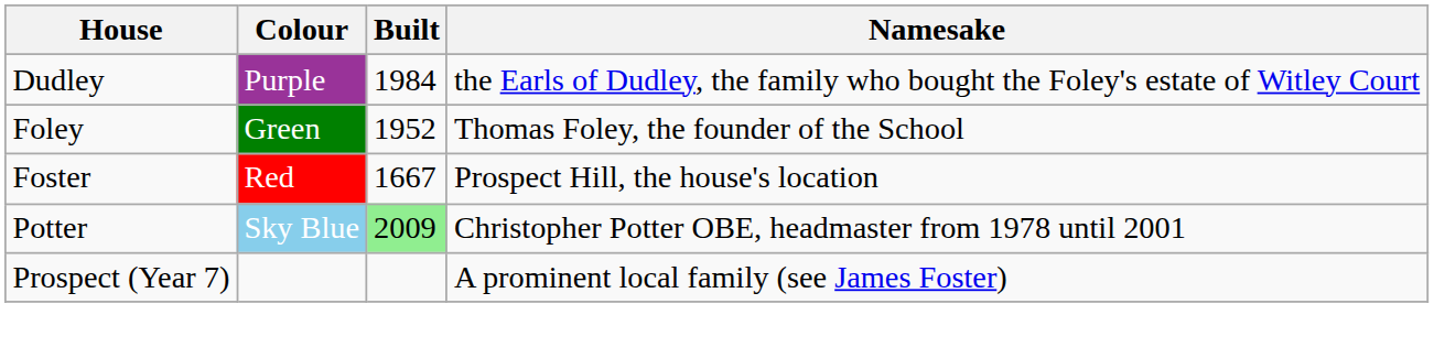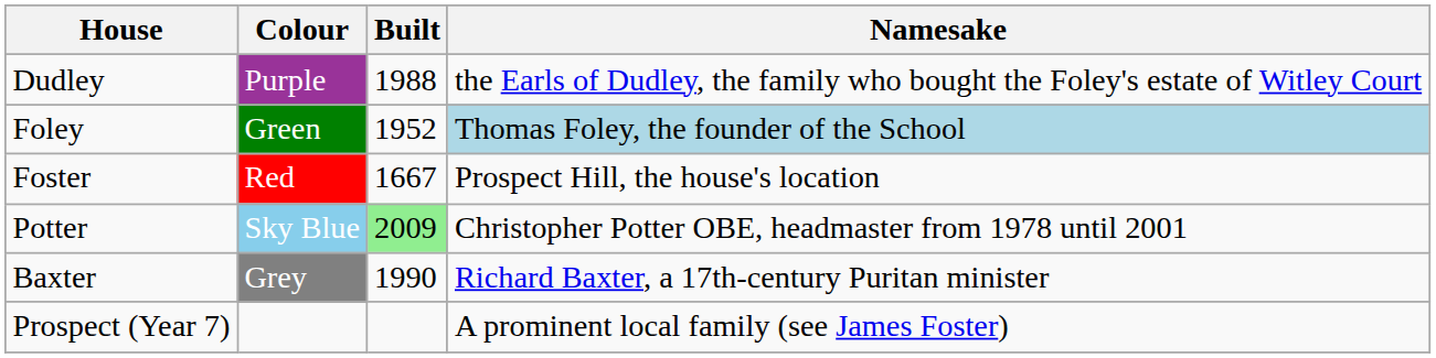Dudley | Built: 1984 -> 1988
Foley | Namesake: no background -> lightblue background
+ row: Baxter | Grey | 1990 | Richard Baxter, a 17th-century Puritan minister
